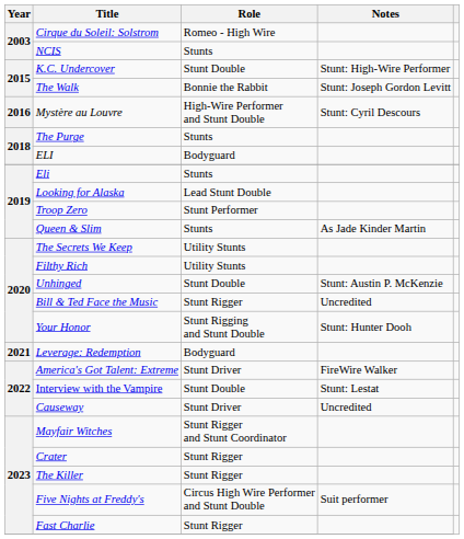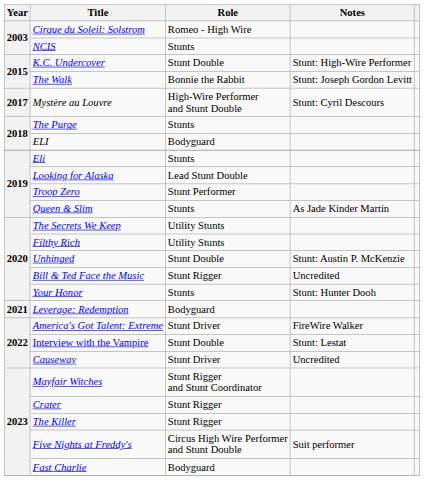Mystère au Louvre | Year: 2016 -> 2017
Your Honor | Role: Stunt Rigging and Stunt Double -> Stunts
Fast Charlie | Role: Stunt Rigger -> Bodyguard
